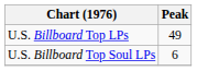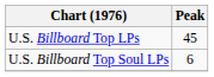U.S. Billboard Top LPs | Peak: 49 -> 45
